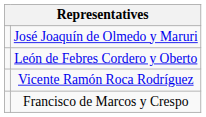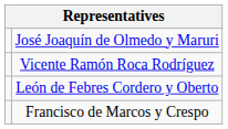rows swapped: León de Febres Cordero y Oberto <-> Vicente Ramón Roca Rodríguez
